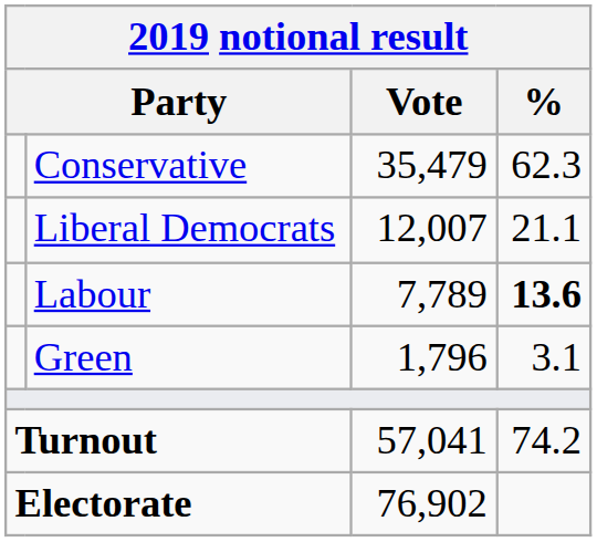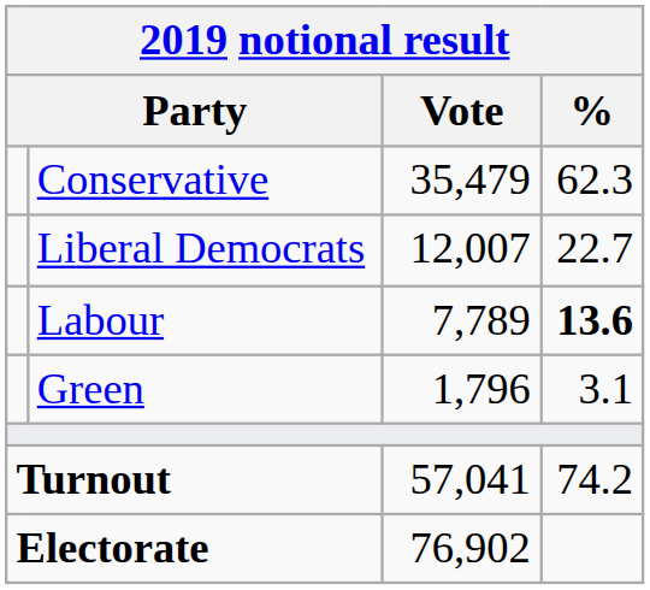Liberal Democrats | %: 21.1 -> 22.7
